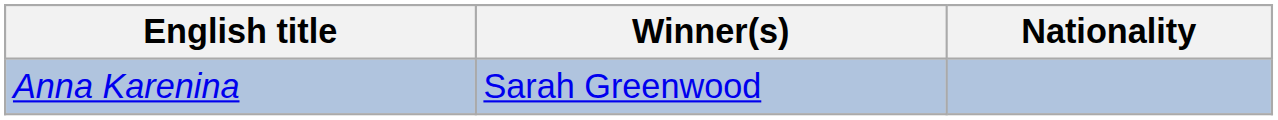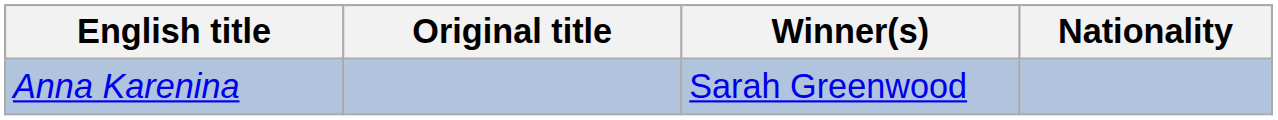+ column: Original title
